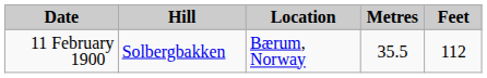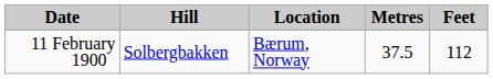11 February 1900 | Metres: 35.5 -> 37.5
